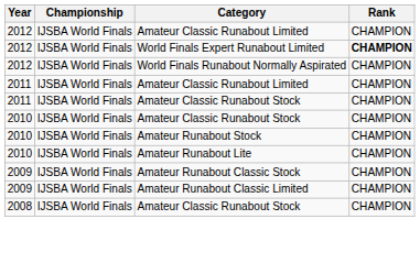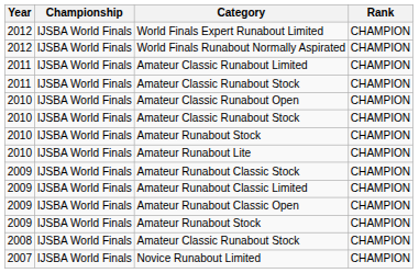- row: 2012 | IJSBA World Finals | Amateur Classic Runabout Limited | CHAMPION
World Finals Expert Runabout Limited | Rank: bold -> normal
+ row: 2010 | IJSBA World Finals | Amateur Classic Runabout Open | CHAMPION
+ row: 2009 | IJSBA World Finals | Amateur Runabout Classic Open | CHAMPION
+ row: 2009 | IJSBA World Finals | Amateur Runabout Stock | CHAMPION
+ row: 2007 | IJSBA World Finals | Novice Runabout Limited | CHAMPION
